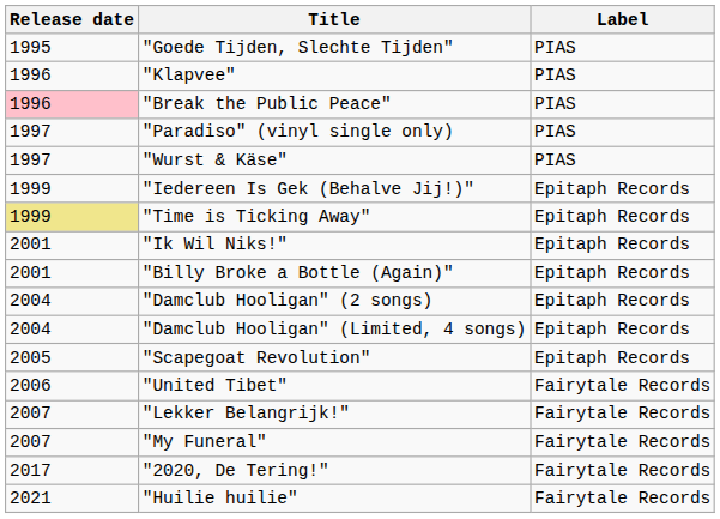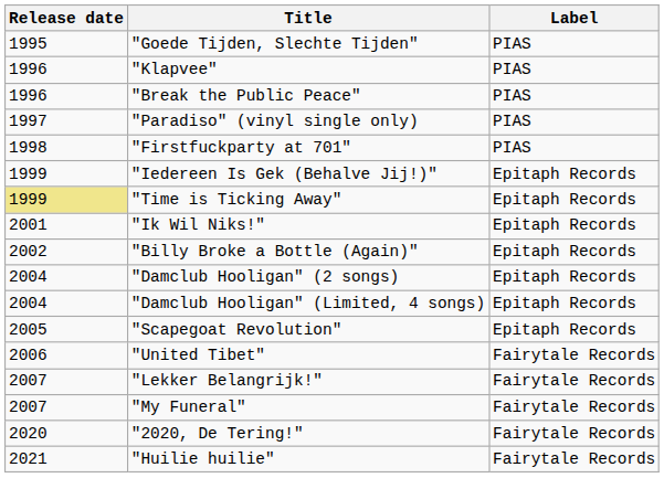"Break the Public Peace" | Release date: pink background -> no background
- row: 1997 | "Wurst & Käse" | PIAS
+ row: 1998 | "Firstfuckparty at 701" | PIAS
"Billy Broke a Bottle (Again)" | Release date: 2001 -> 2002
"2020, De Tering!" | Release date: 2017 -> 2020
